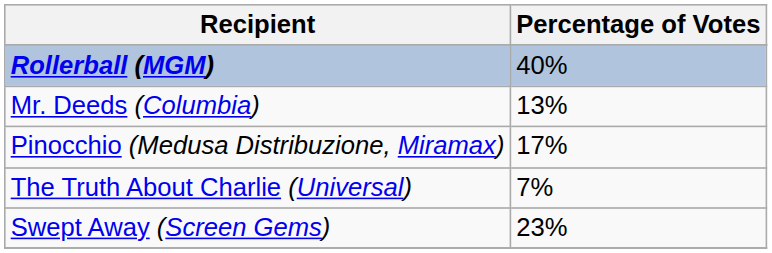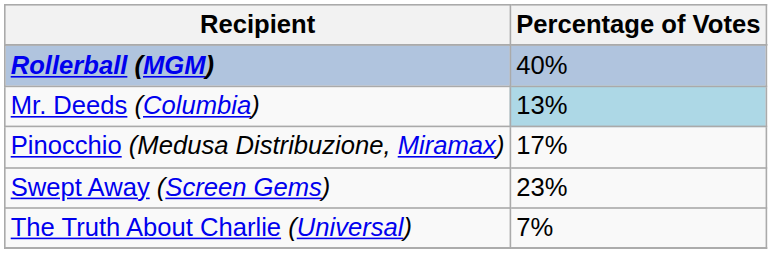Mr. Deeds (Columbia) | Percentage of Votes: no background -> lightblue background
rows swapped: Swept Away (Screen Gems) <-> The Truth About Charlie (Universal)
